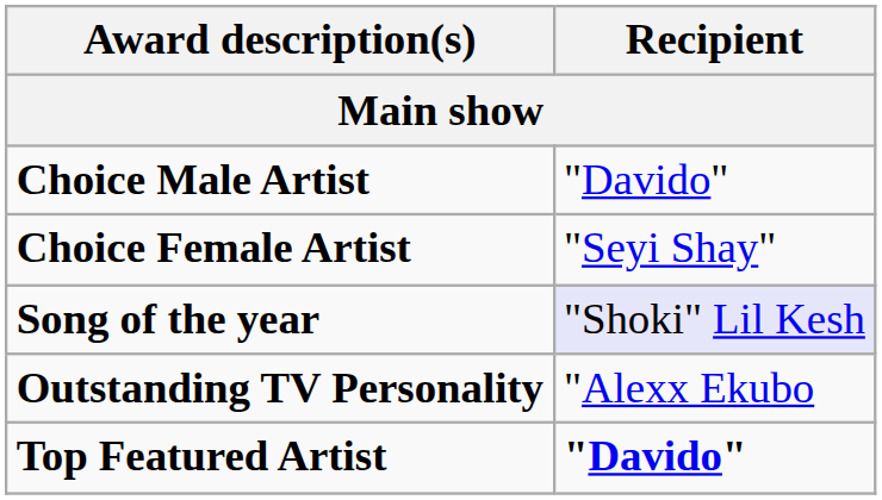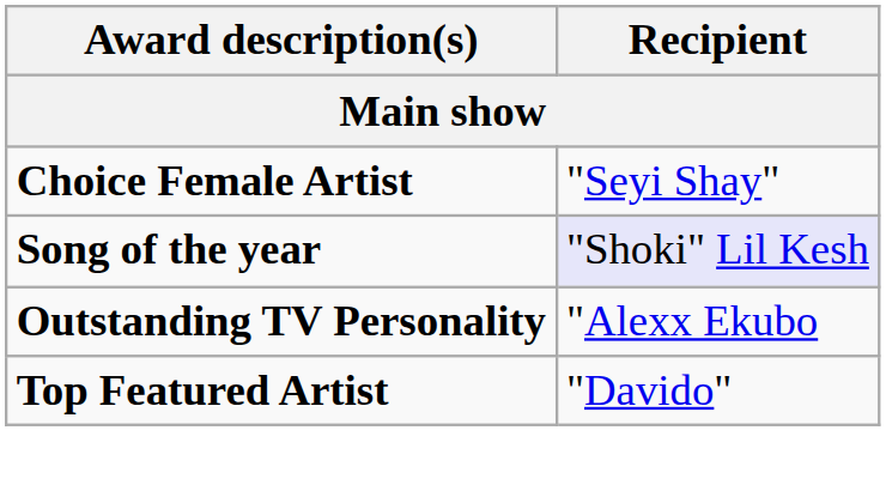- row: Choice Male Artist | "Davido"
Top Featured Artist | Recipient: bold -> normal
